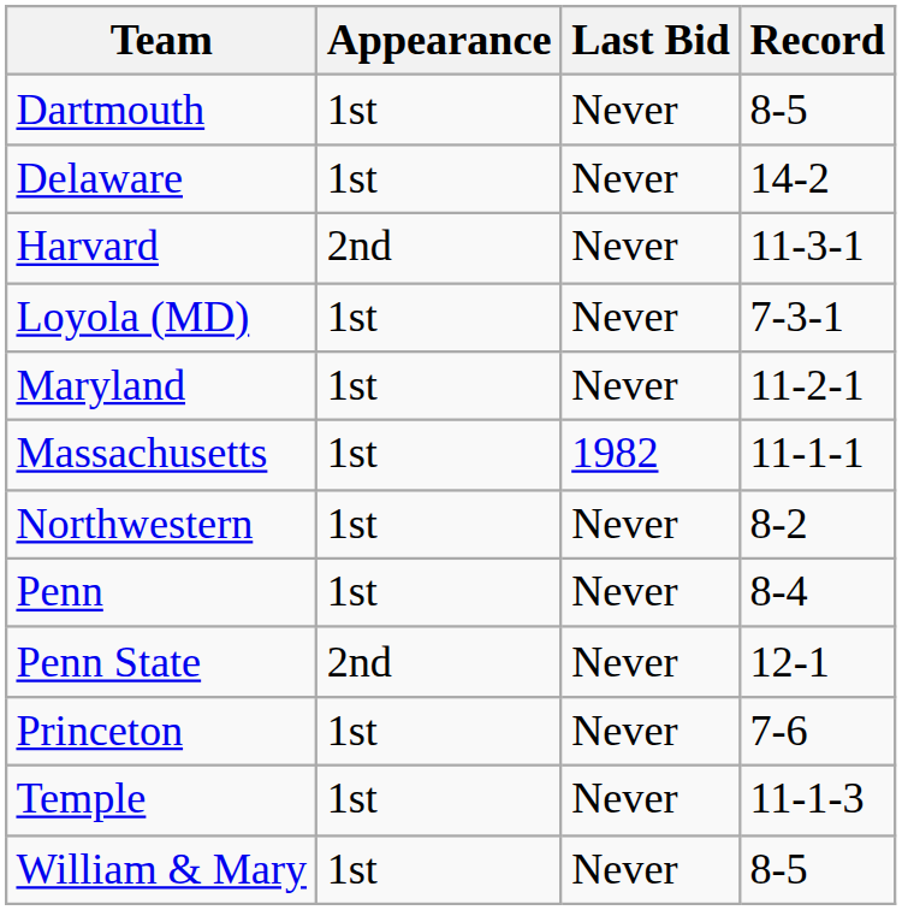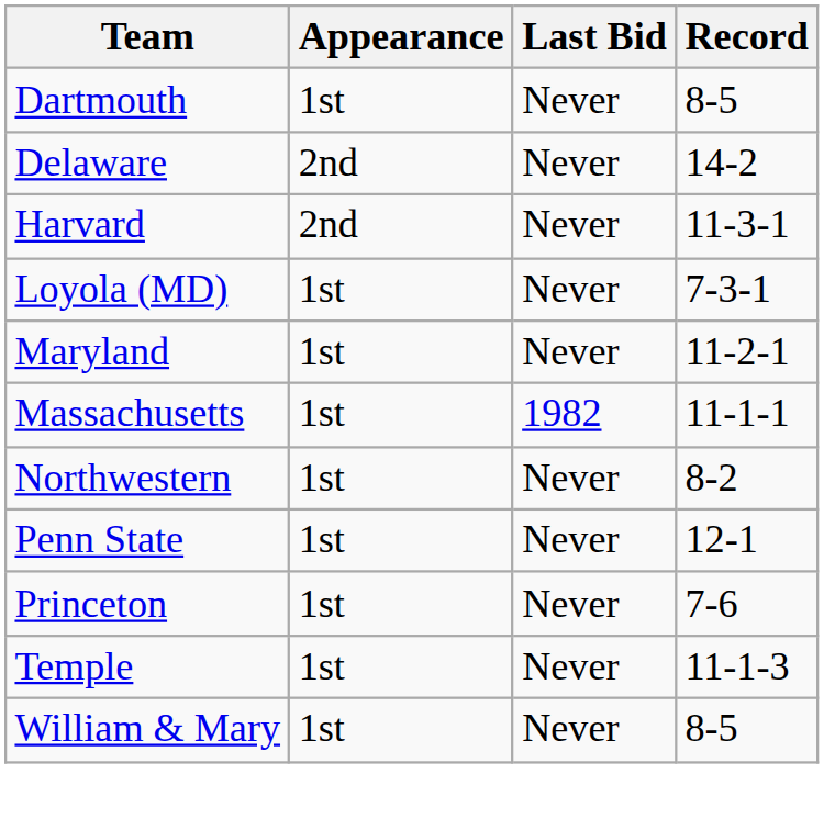Delaware | Appearance: 1st -> 2nd
- row: Penn | 1st | Never | 8-4
Penn State | Appearance: 2nd -> 1st
